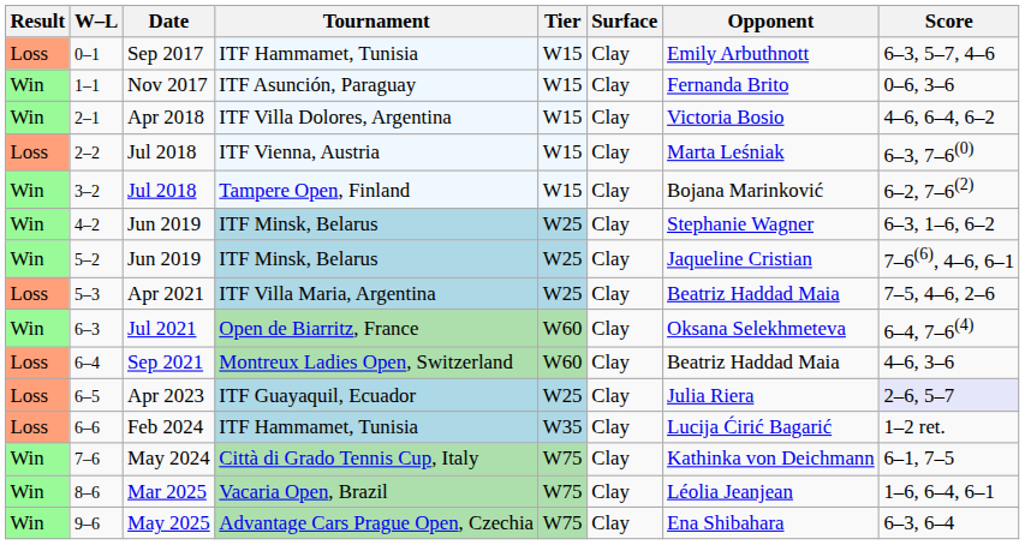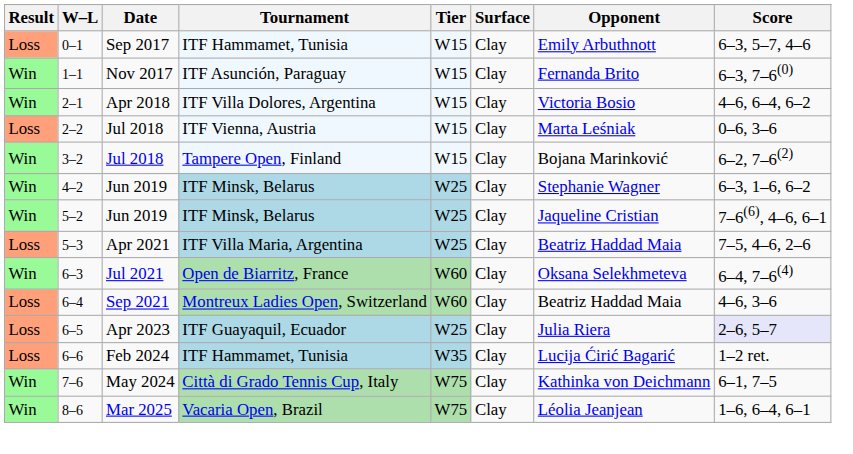1–1 | Score: 0–6, 3–6 -> 6–3, 7–6(0)
2–2 | Score: 6–3, 7–6(0) -> 0–6, 3–6
- row: Win | 9–6 | May 2025 | Advantage Cars Prague Open, Czechia | W75 | Clay | Ena Shibahara | 6–3, 6–4
